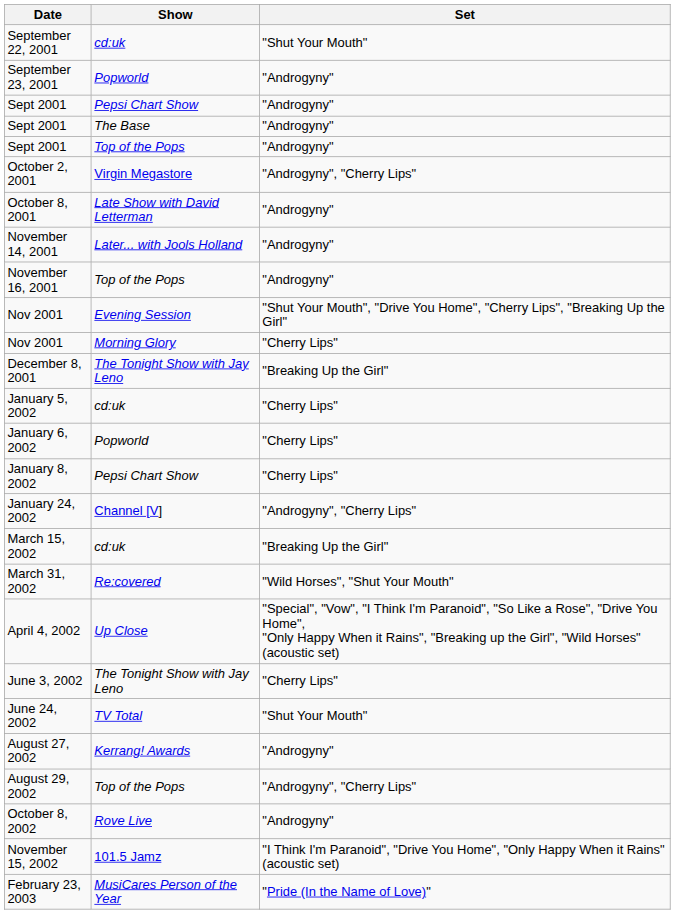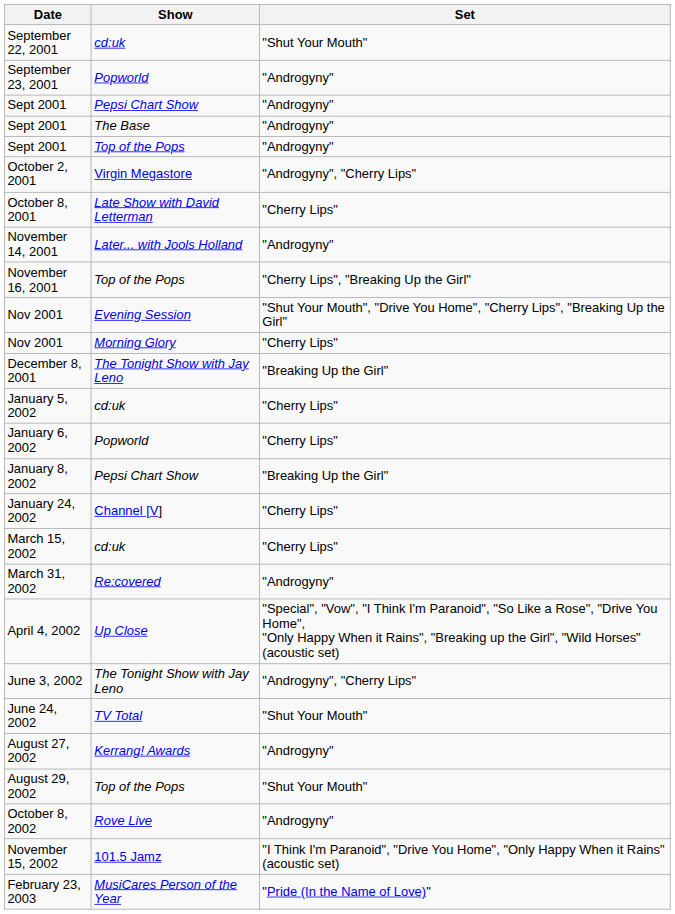October 8, 2001 | Set: "Androgyny" -> "Cherry Lips"
November 16, 2001 | Set: "Androgyny" -> "Cherry Lips", "Breaking Up the Girl"
January 8, 2002 | Set: "Cherry Lips" -> "Breaking Up the Girl"
January 24, 2002 | Set: "Androgyny", "Cherry Lips" -> "Cherry Lips"
March 15, 2002 | Set: "Breaking Up the Girl" -> "Cherry Lips"
March 31, 2002 | Set: "Wild Horses", "Shut Your Mouth" -> "Androgyny"
June 3, 2002 | Set: "Cherry Lips" -> "Androgyny", "Cherry Lips"
August 29, 2002 | Set: "Androgyny", "Cherry Lips" -> "Shut Your Mouth"
